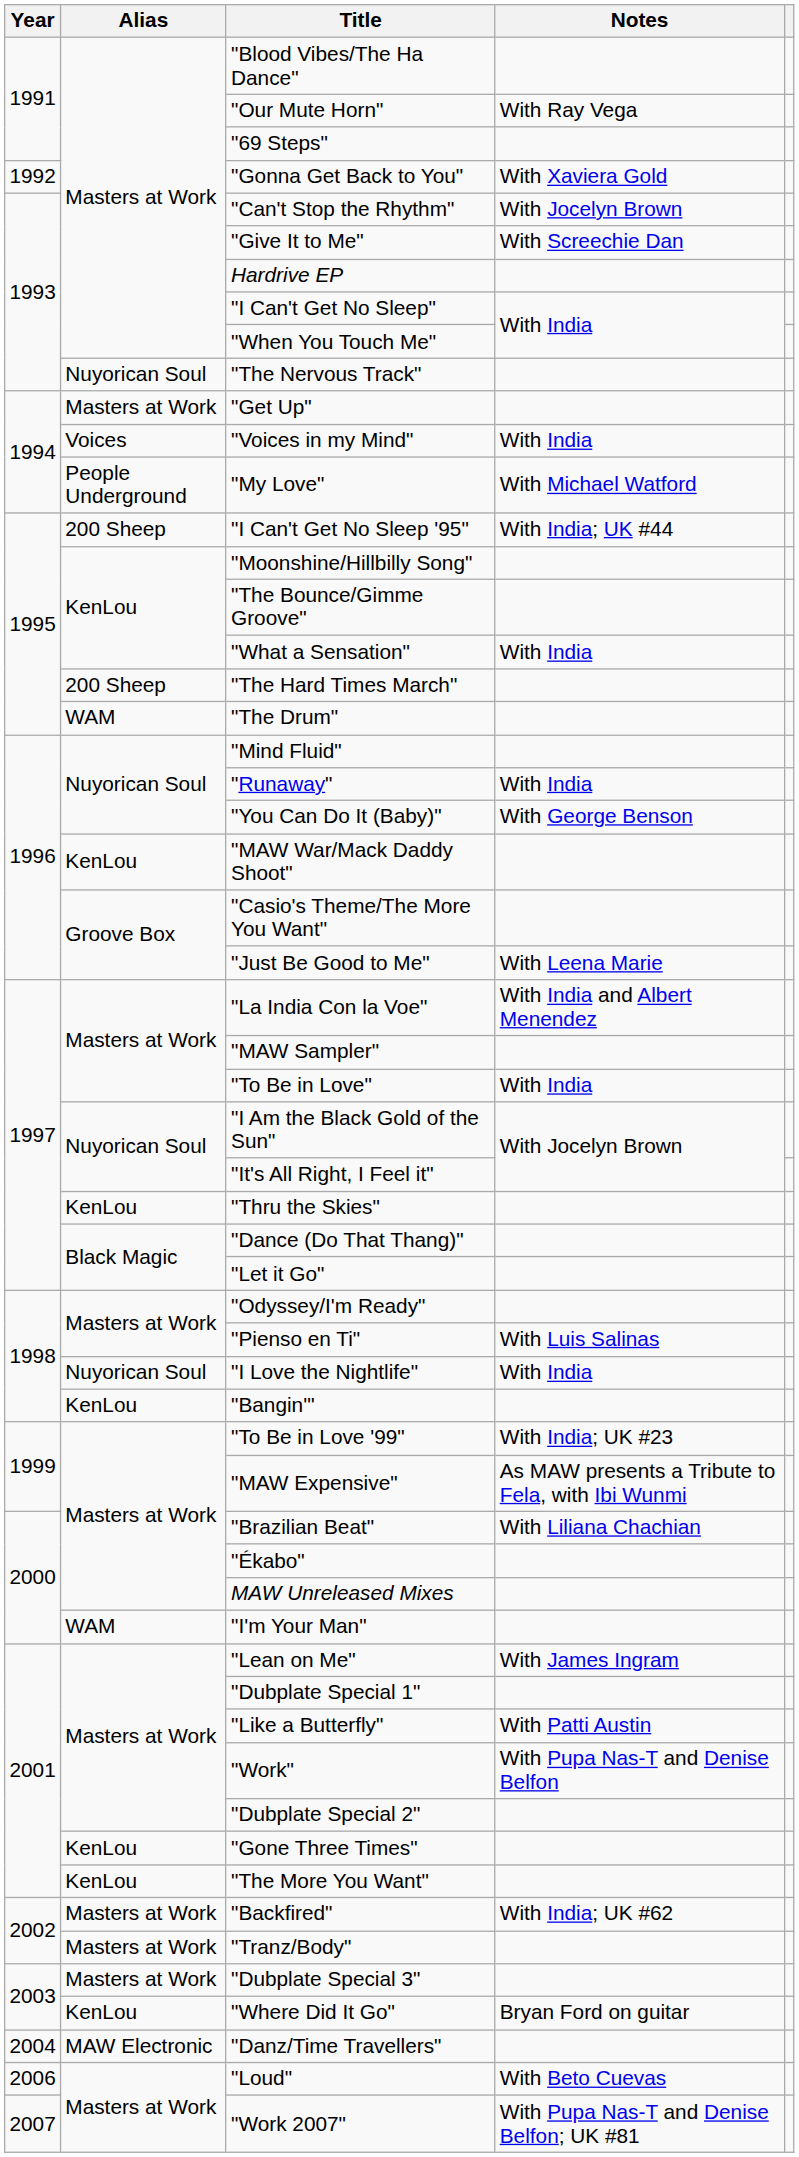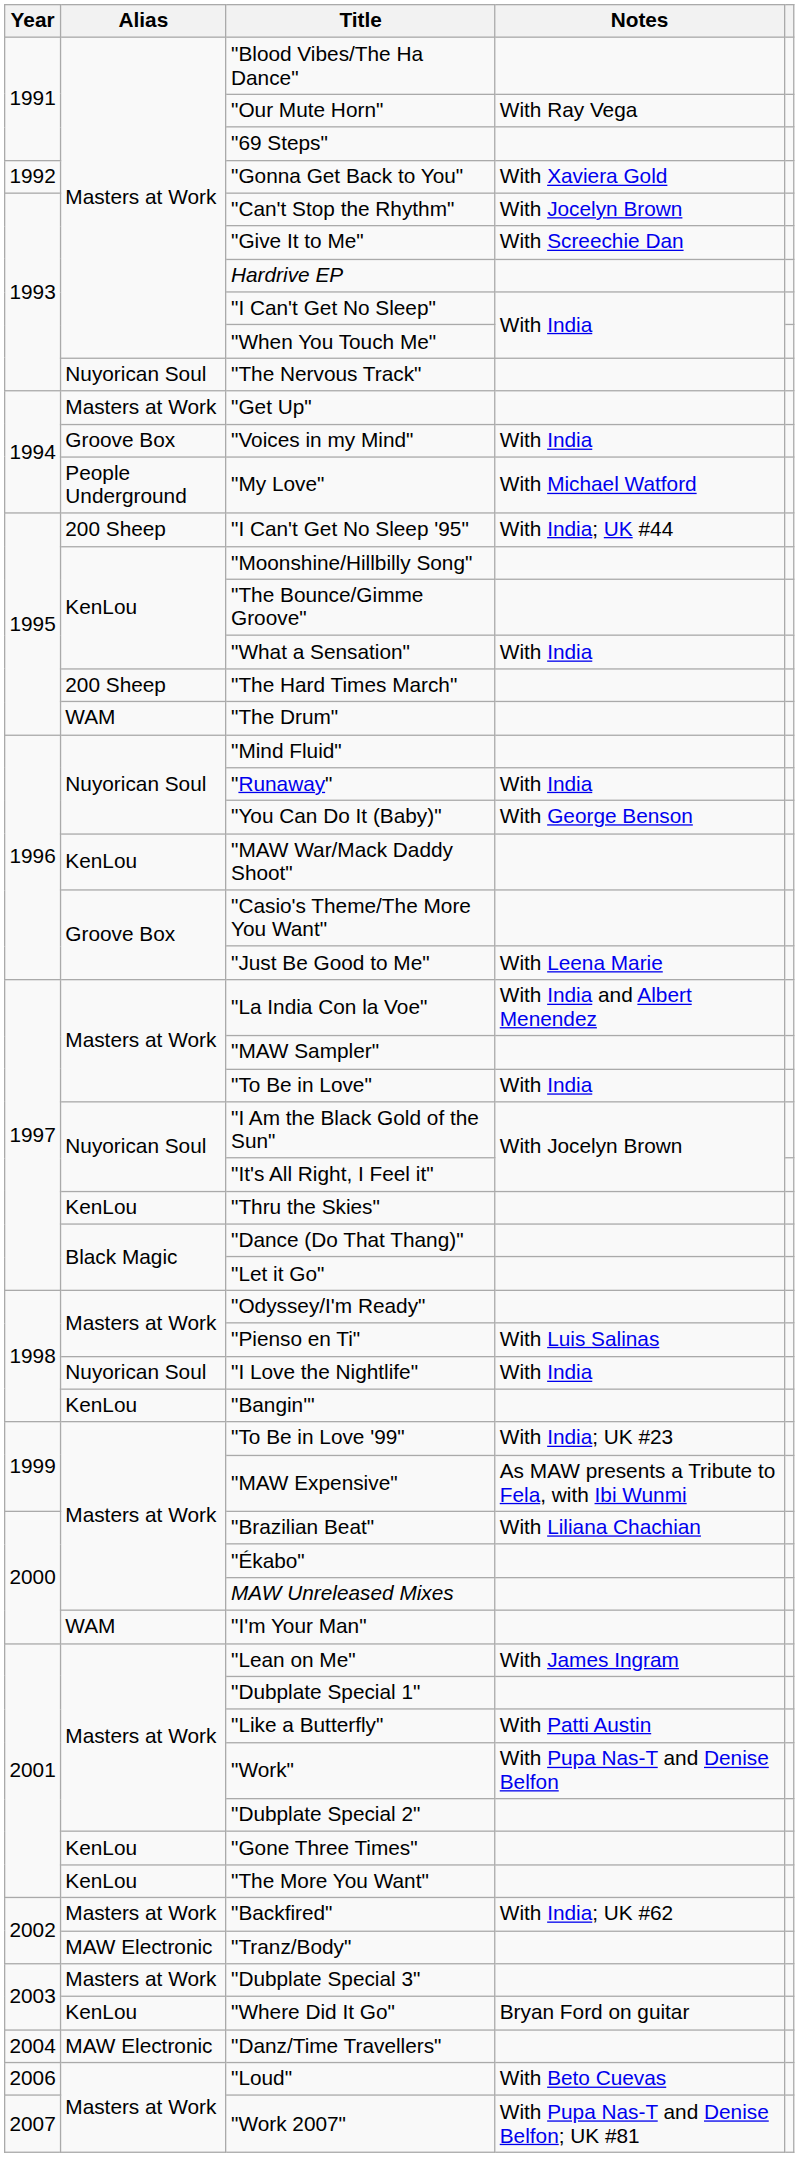"Voices in my Mind" | Alias: Voices -> Groove Box
"Tranz/Body" | Alias: Masters at Work -> MAW Electronic
